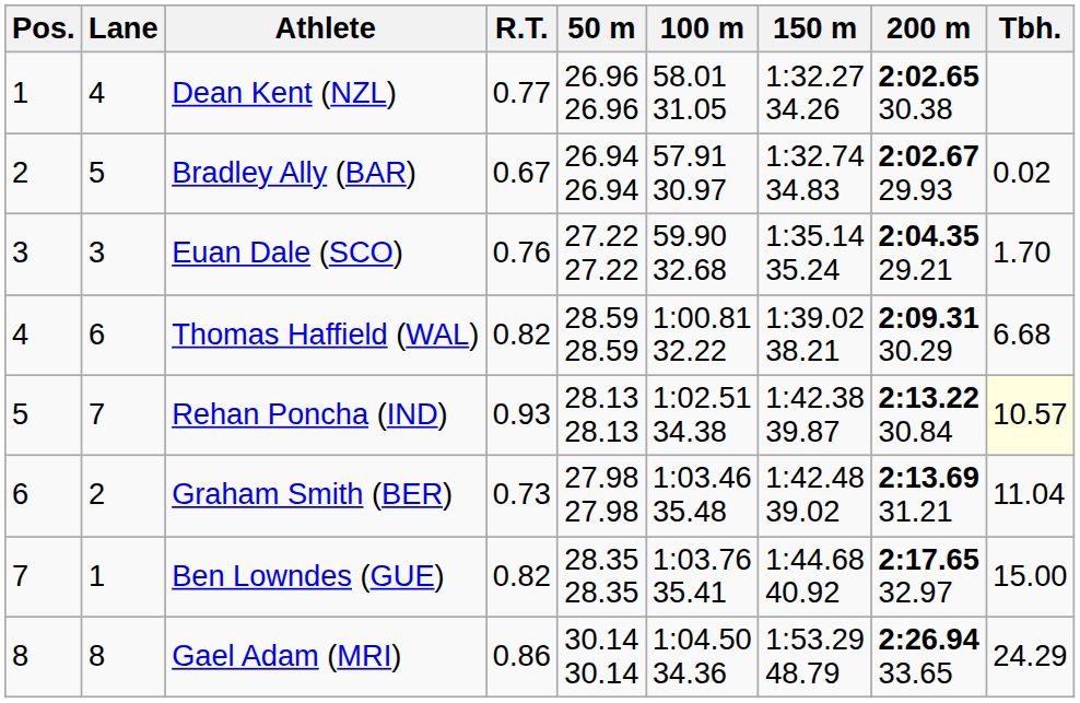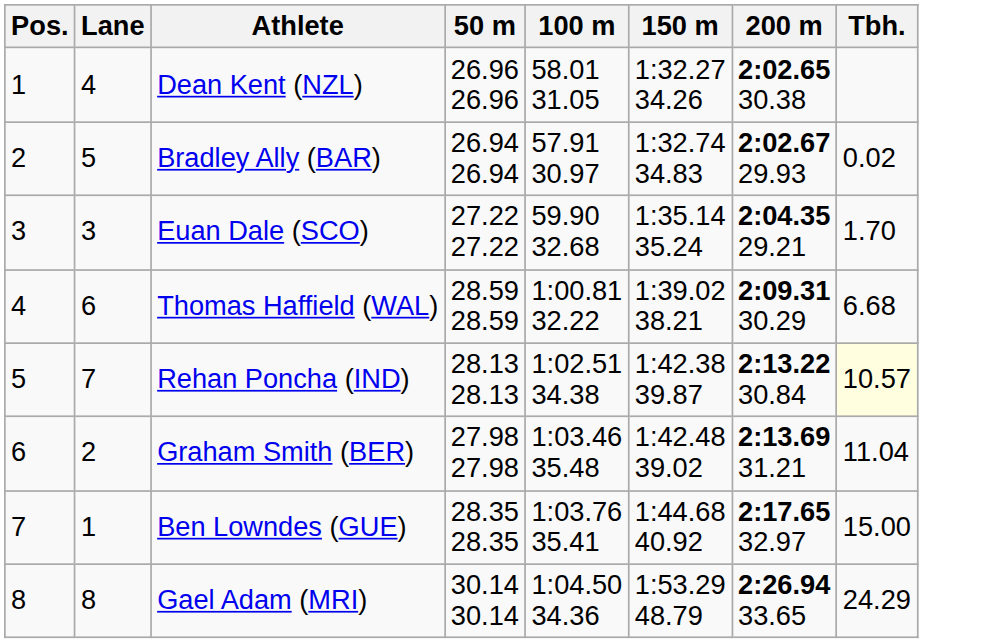- column: R.T. | 0.77 | 0.67 | 0.76 | 0.82 | 0.93 | 0.73 | 0.82 | 0.86
